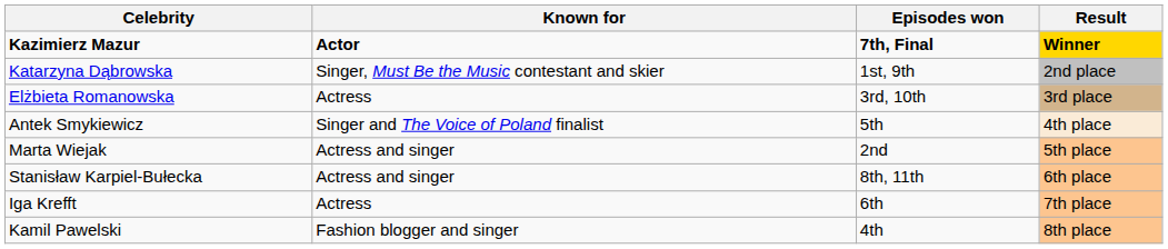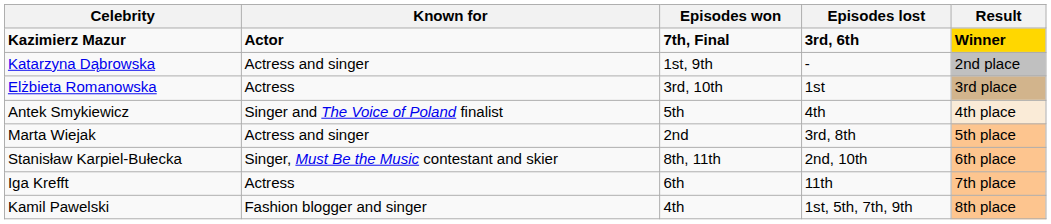+ column: Episodes lost | 3rd, 6th | - | 1st | 4th | 3rd, 8th | 2nd, 10th | 11th | 1st, 5th, 7th, 9th
Katarzyna Dąbrowska | Known for: Singer, Must Be the Music contestant and skier -> Actress and singer
Stanisław Karpiel-Bułecka | Known for: Actress and singer -> Singer, Must Be the Music contestant and skier
